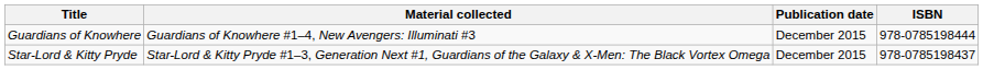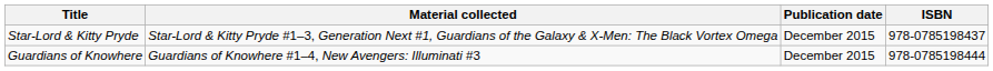rows swapped: Guardians of Knowhere <-> Star-Lord & Kitty Pryde
